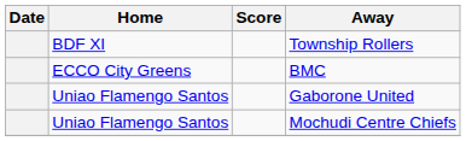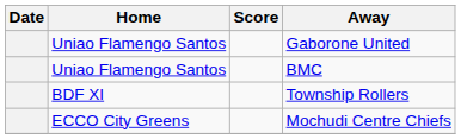rows swapped: Gaborone United <-> Township Rollers
BMC | Home: ECCO City Greens -> Uniao Flamengo Santos
Mochudi Centre Chiefs | Home: Uniao Flamengo Santos -> ECCO City Greens
